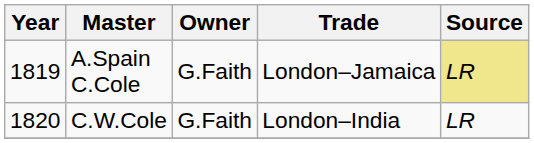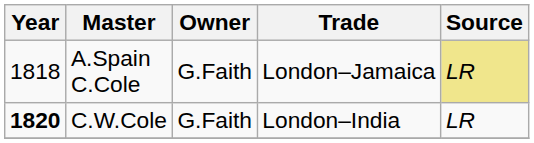A.Spain C.Cole | Year: 1819 -> 1818
C.W.Cole | Year: normal -> bold
